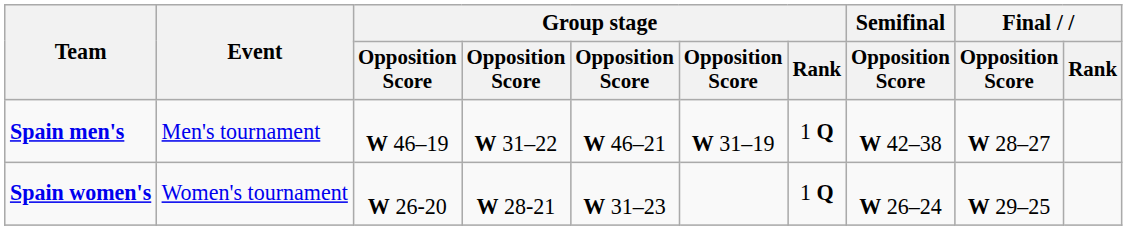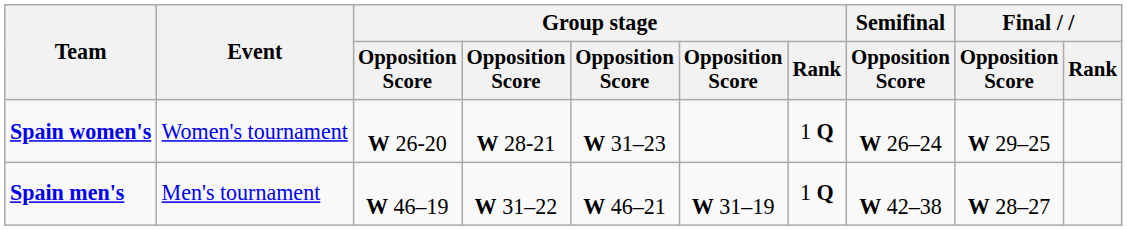rows swapped: Spain men's <-> Spain women's
